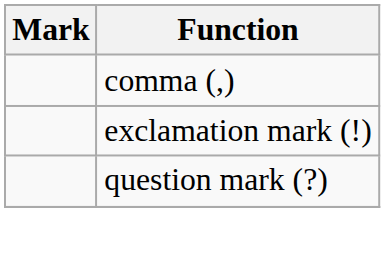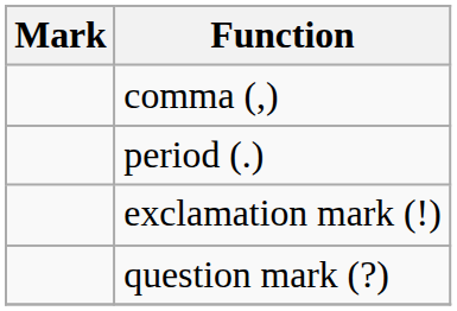+ row: period (.)
